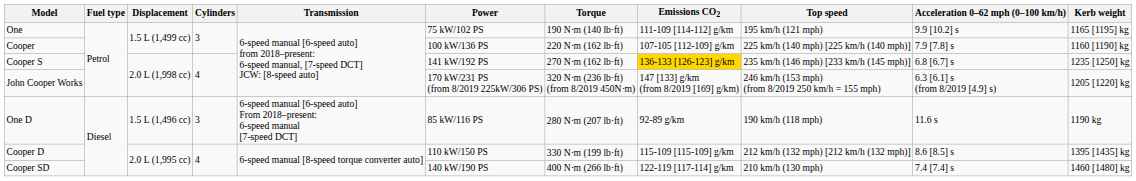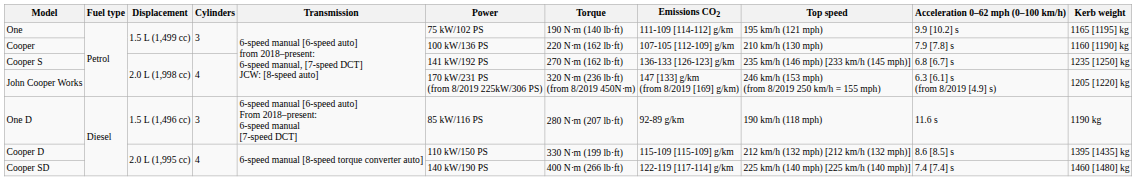Cooper | Top speed: 225 km/h (140 mph) [225 km/h (140 mph)] -> 210 km/h (130 mph)
Cooper S | Emissions CO2: gold background -> no background
Cooper SD | Top speed: 210 km/h (130 mph) -> 225 km/h (140 mph) [225 km/h (140 mph)]
